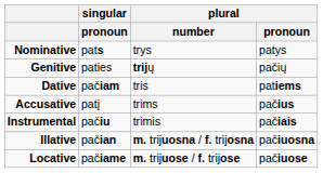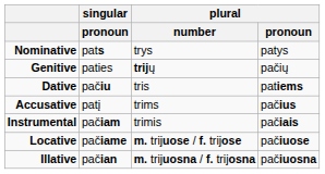Dative | singular / pronoun: pačiam -> pačiu
Instrumental | singular / pronoun: pačiu -> pačiam
rows swapped: Locative <-> Illative
